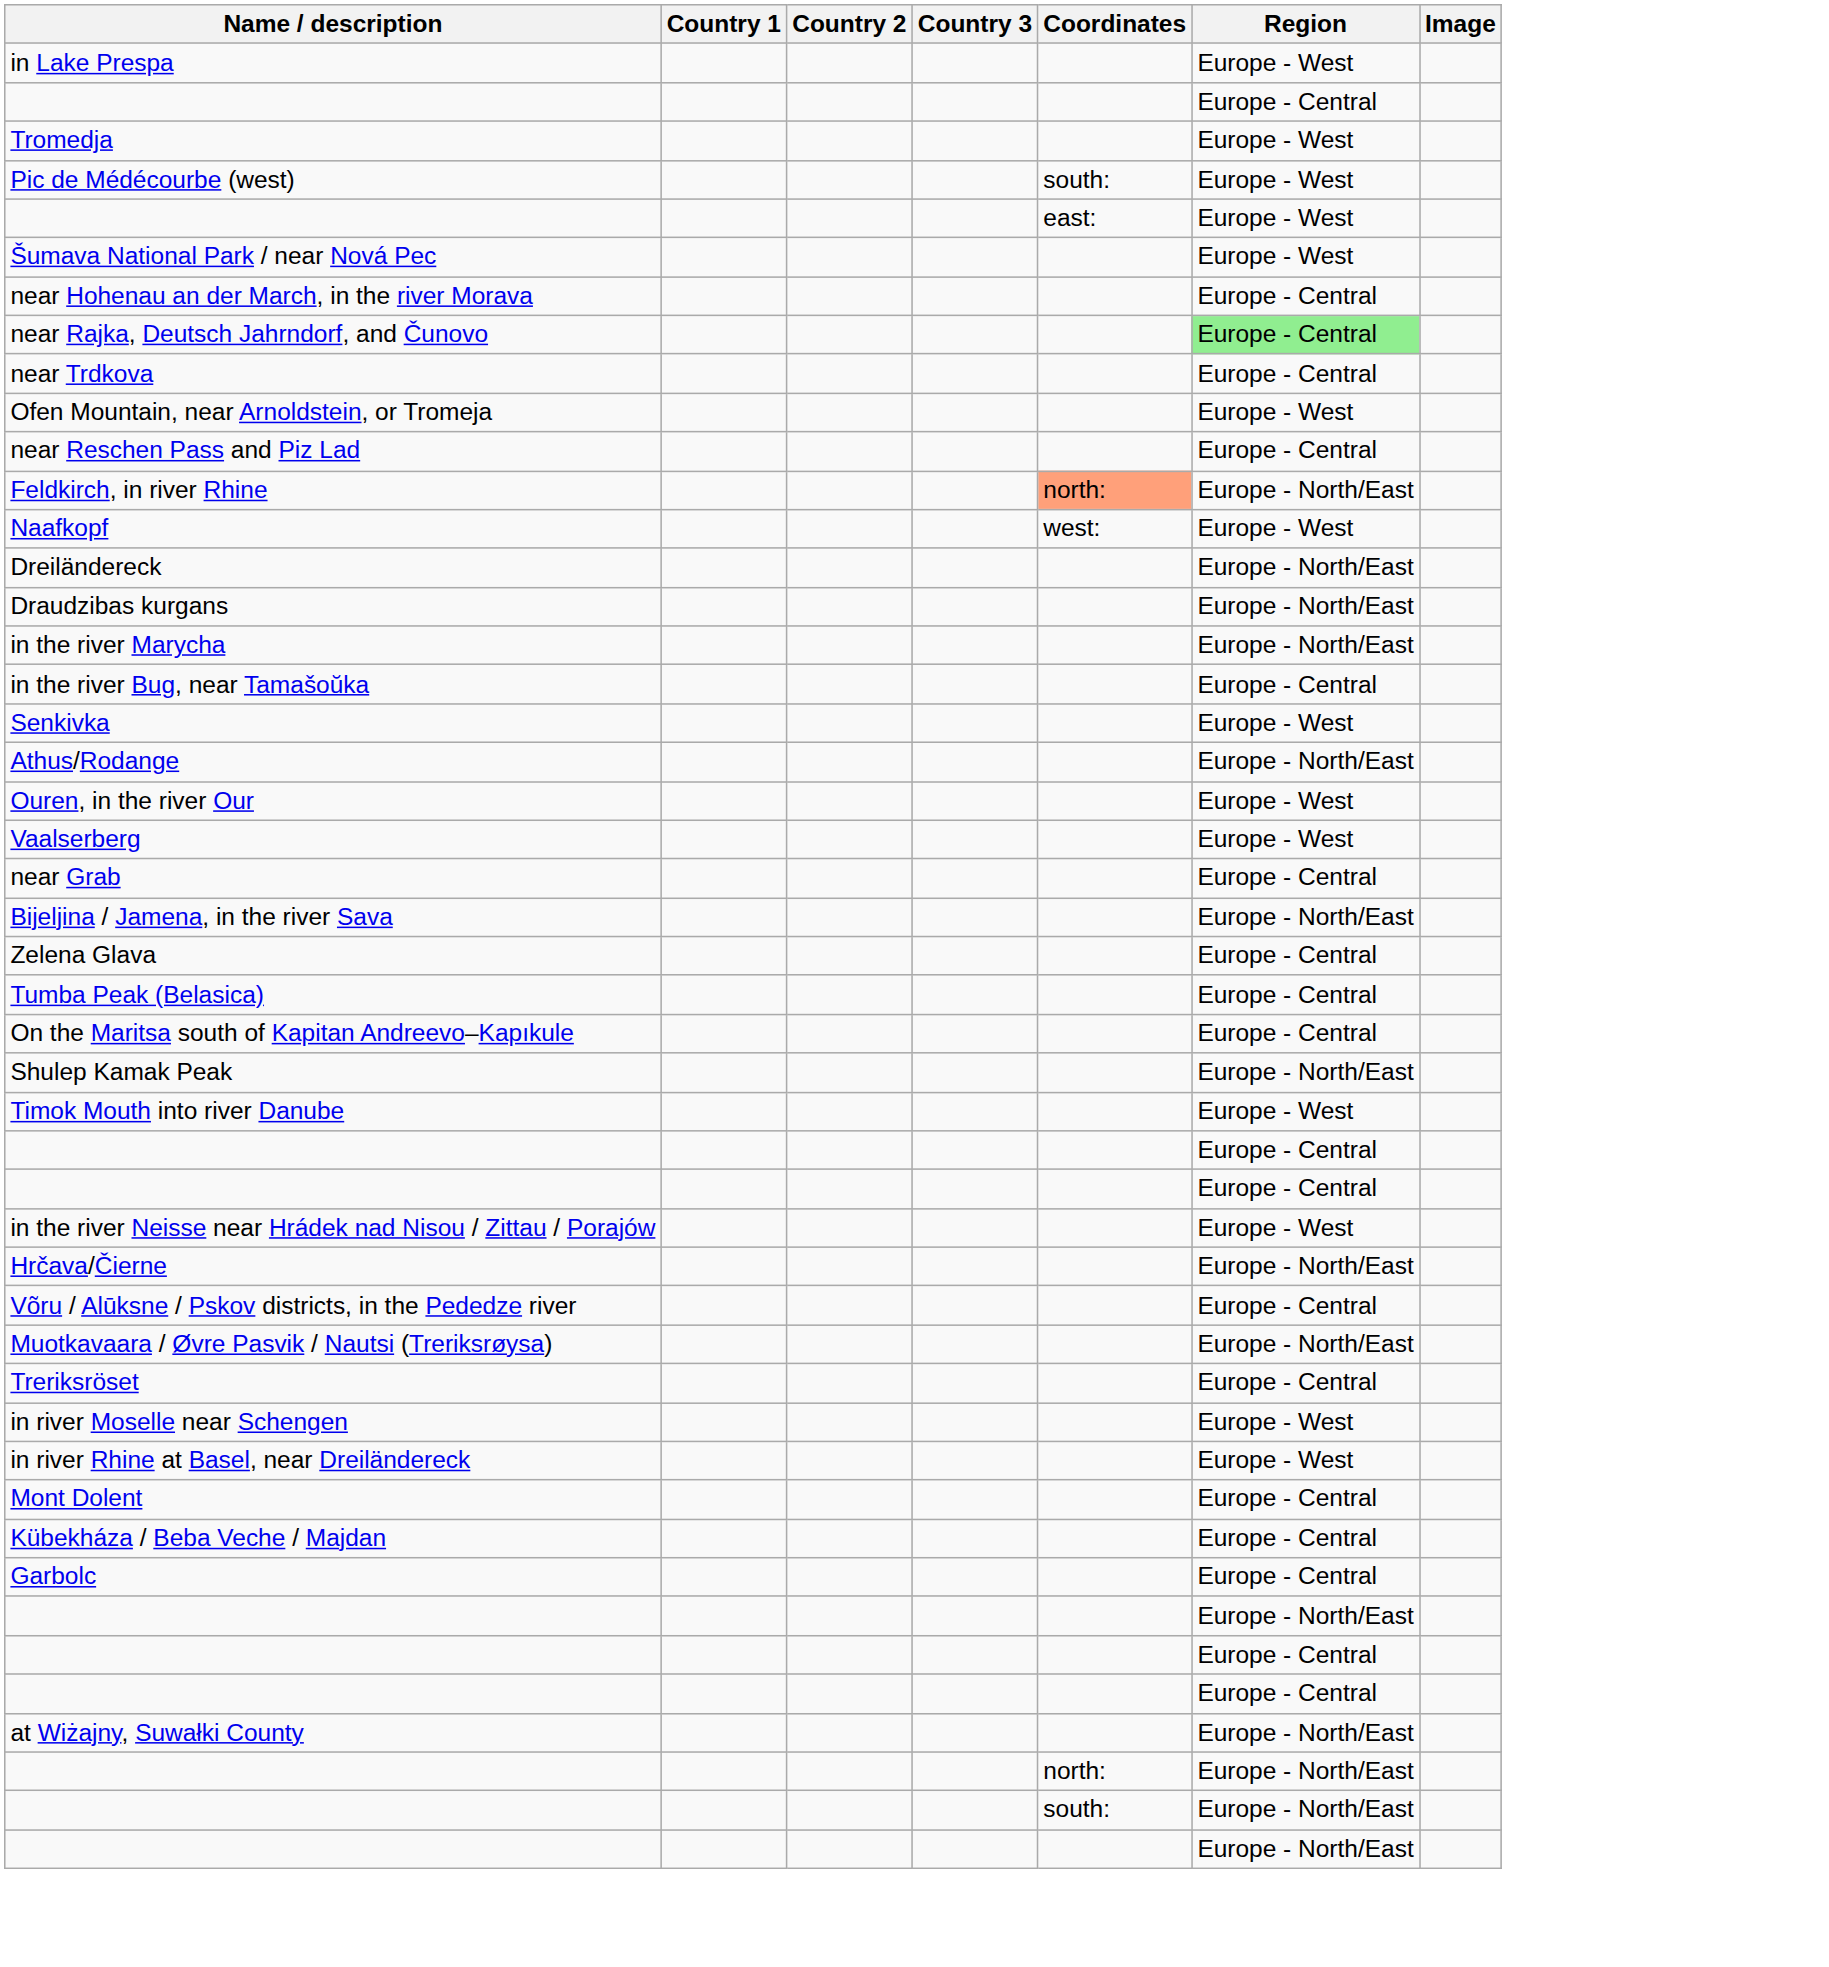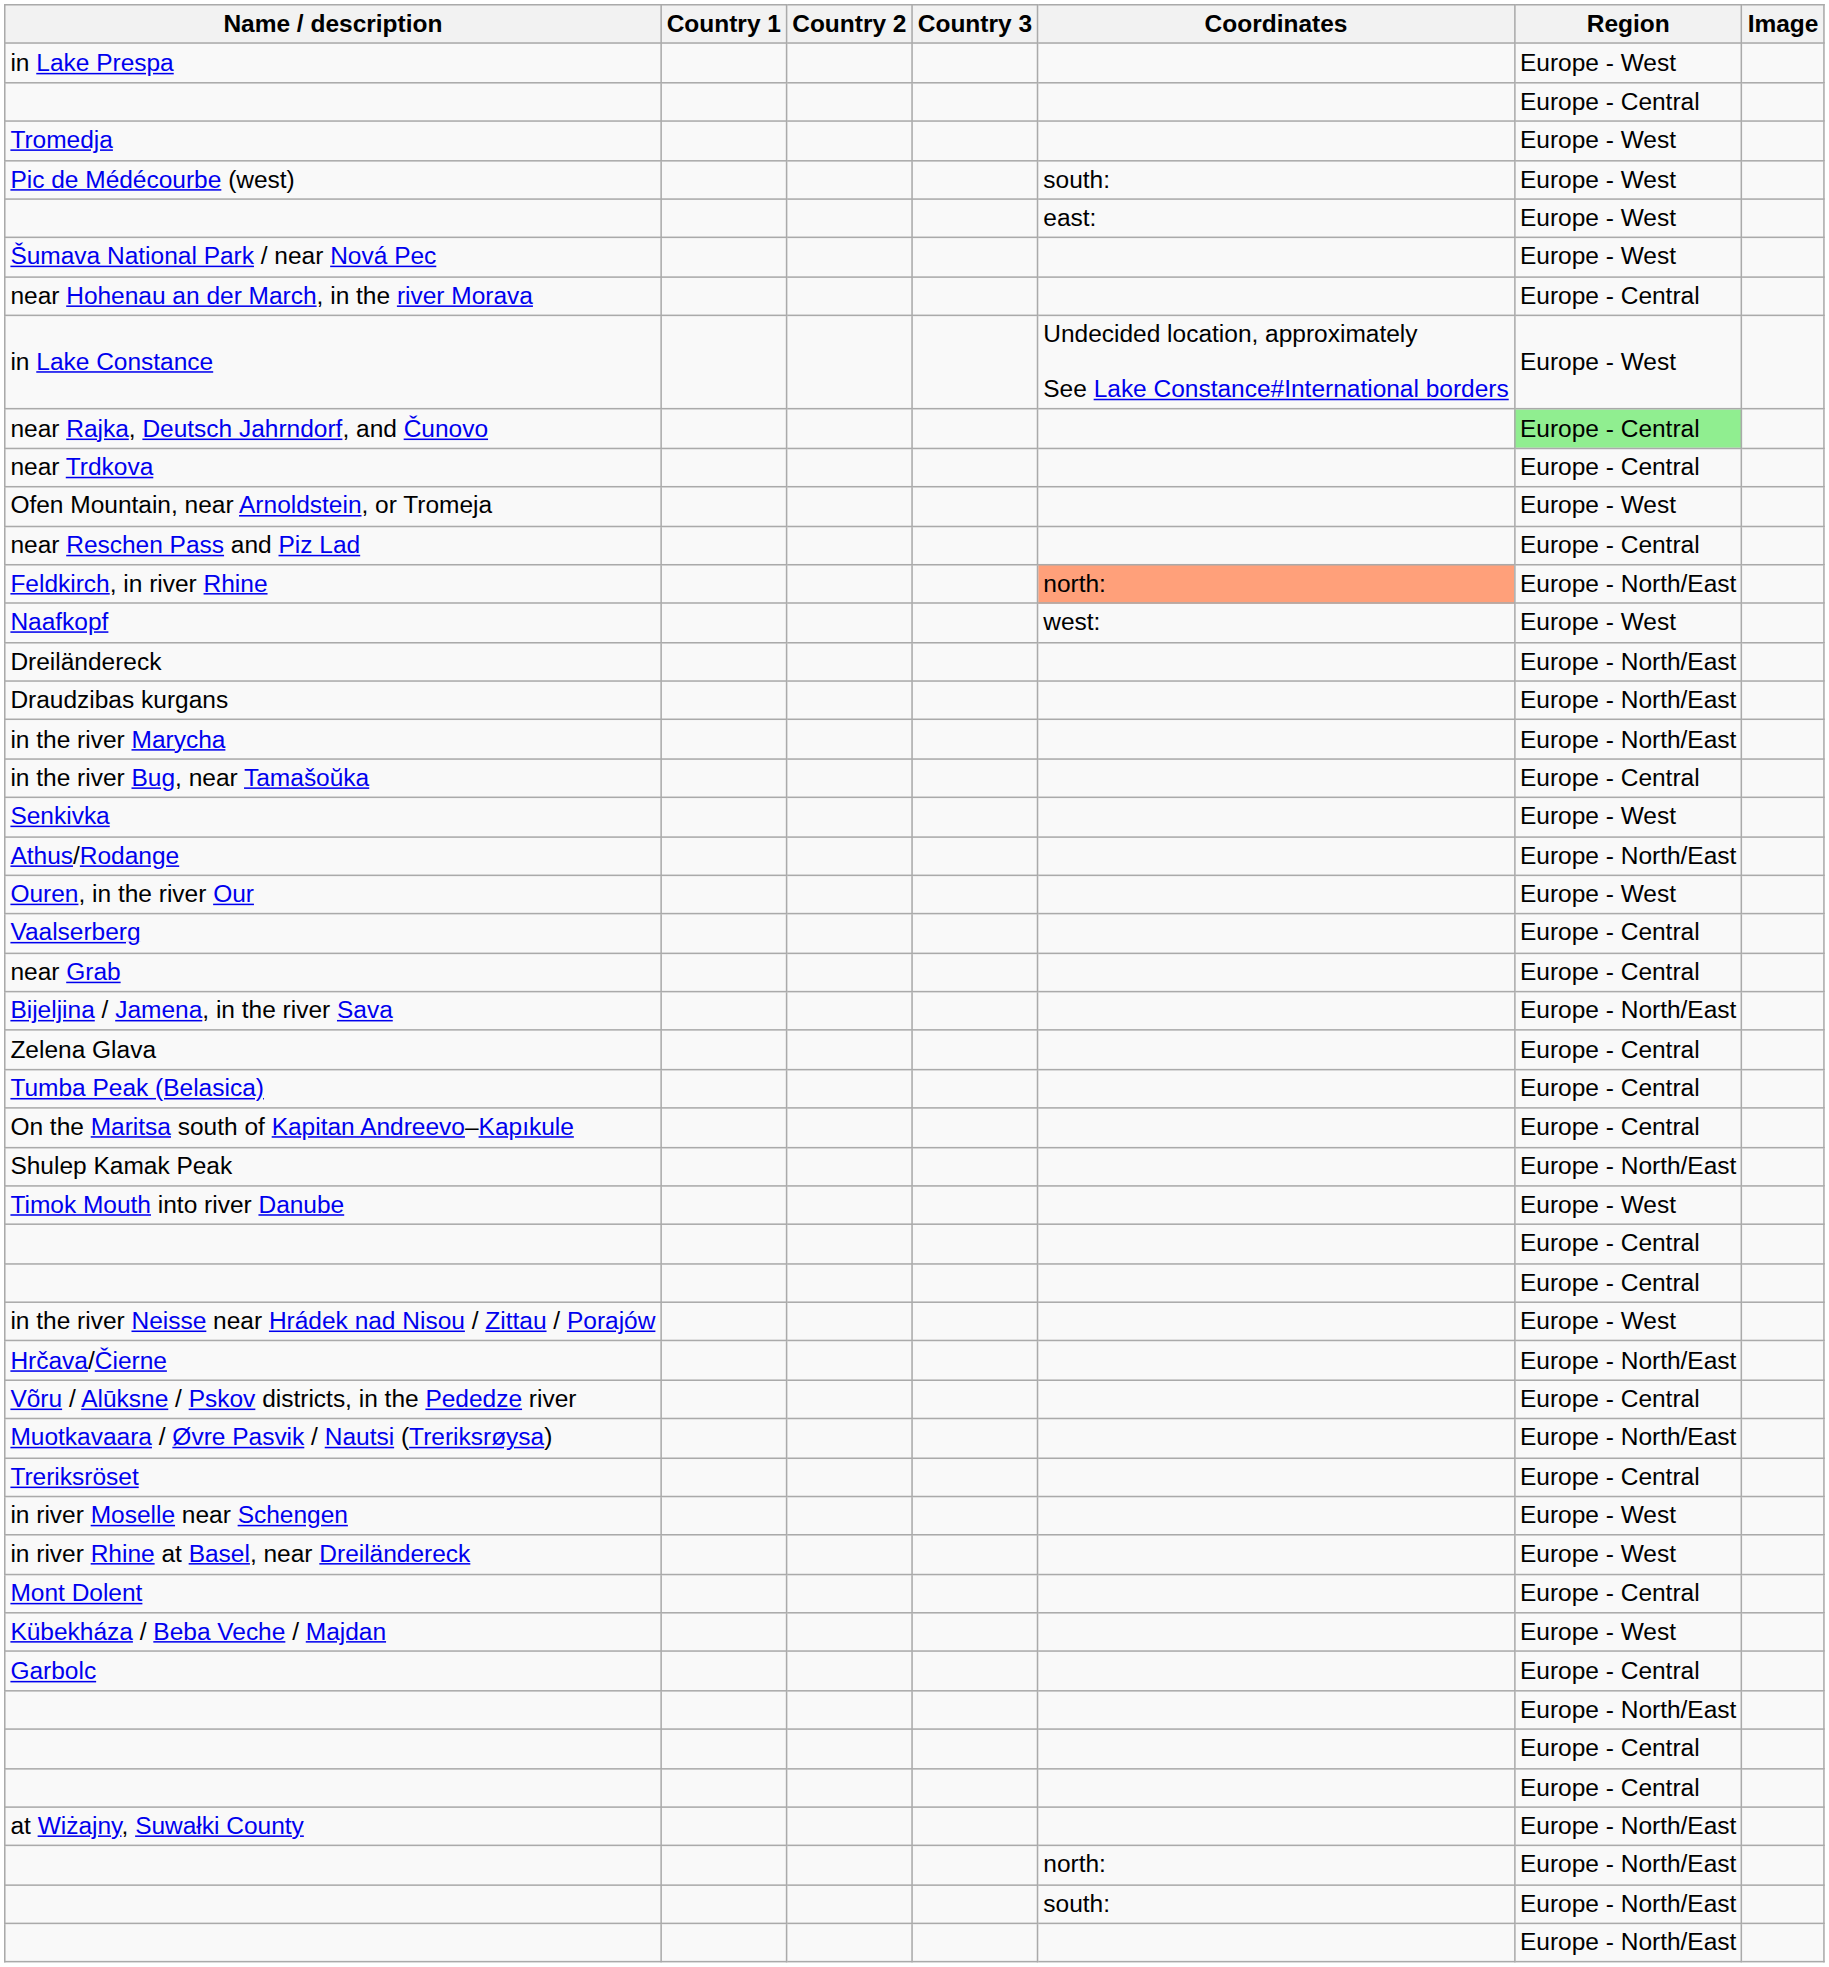+ row: in Lake Constance | Undecided location, approximately See Lake Constance#International borders | Europe - West
Vaalserberg | Region: Europe - West -> Europe - Central
Kübekháza / Beba Veche / Majdan | Region: Europe - Central -> Europe - West
